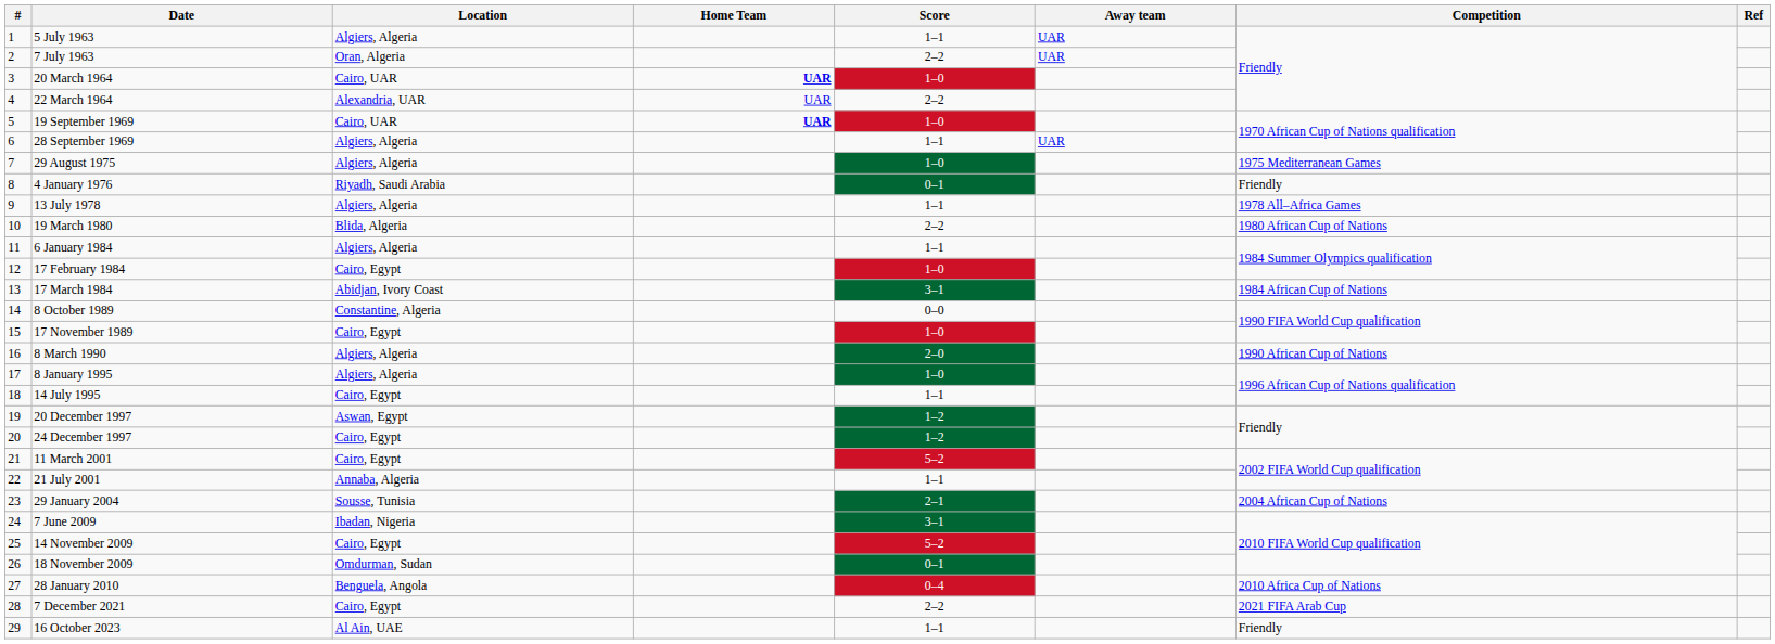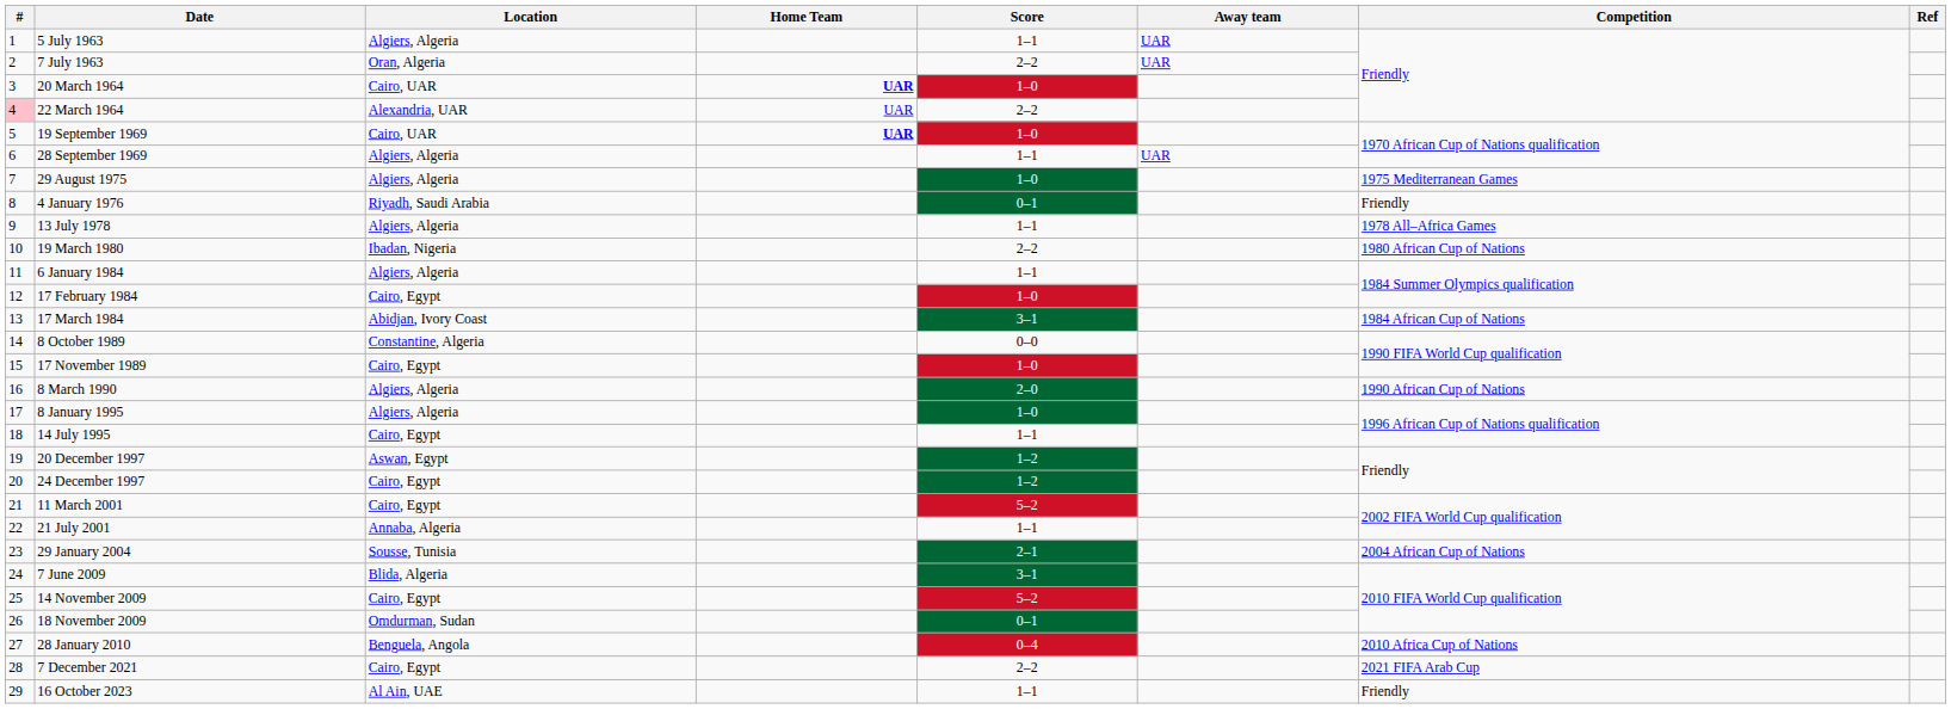22 March 1964 | #: no background -> pink background
19 March 1980 | Location: Blida, Algeria -> Ibadan, Nigeria
7 June 2009 | Location: Ibadan, Nigeria -> Blida, Algeria
